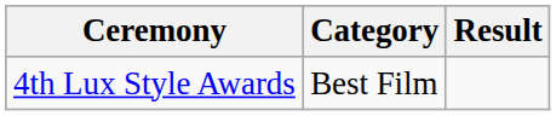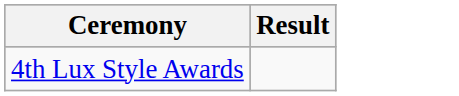- column: Category | Best Film
